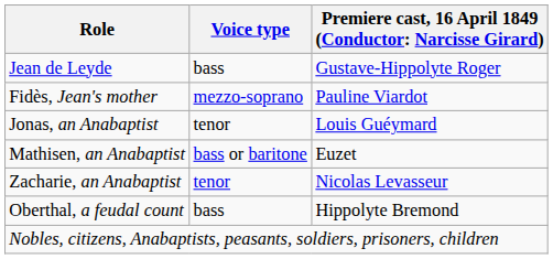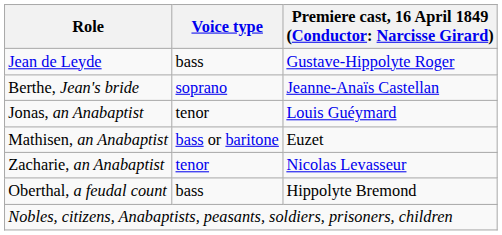- row: Fidès, Jean's mother | mezzo-soprano | Pauline Viardot
+ row: Berthe, Jean's bride | soprano | Jeanne-Anaïs Castellan
